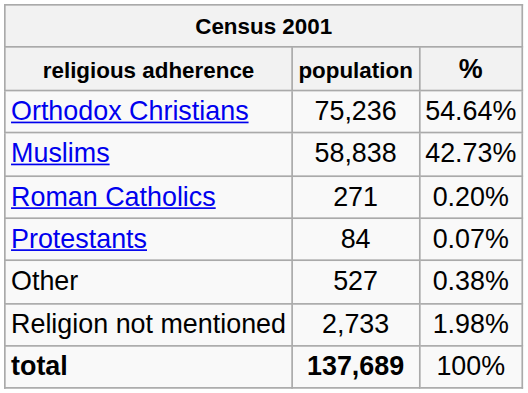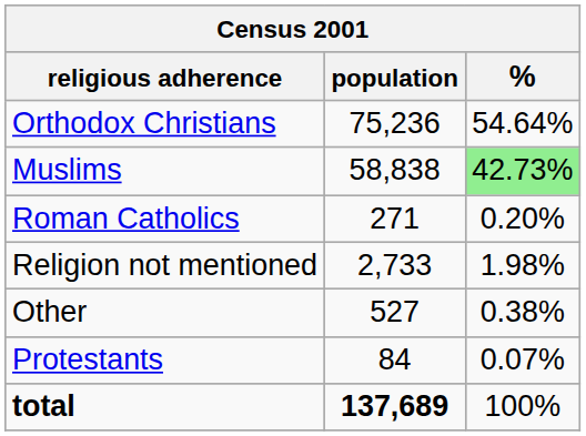Muslims | %: no background -> lightgreen background
rows swapped: Protestants <-> Religion not mentioned
